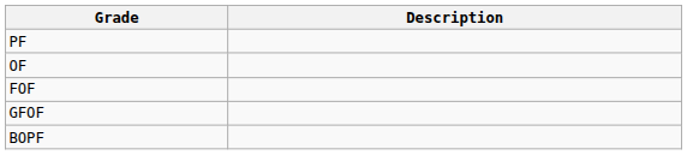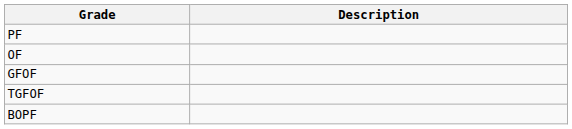- row: FOF
+ row: TGFOF
